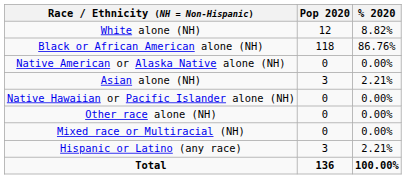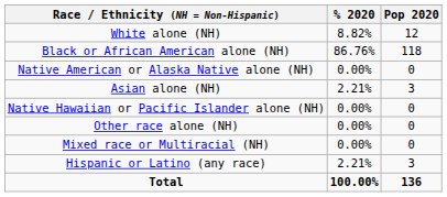columns swapped: Pop 2020 <-> % 2020
